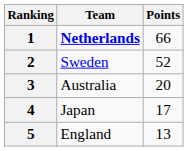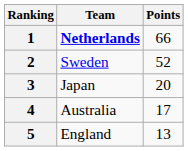3 | Team: Australia -> Japan
4 | Team: Japan -> Australia
